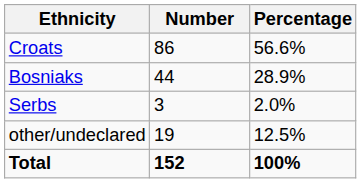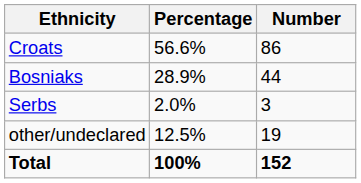columns swapped: Number <-> Percentage
